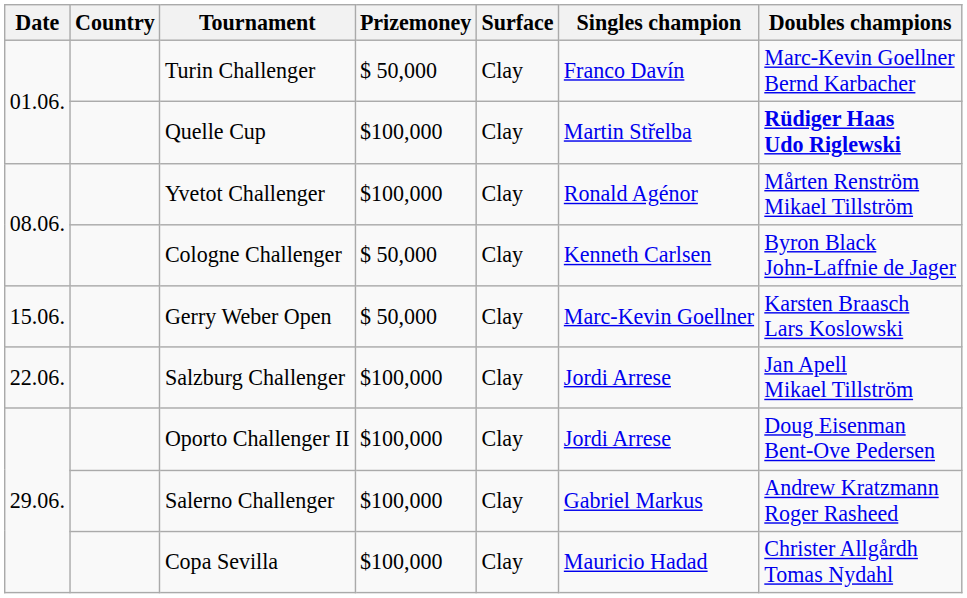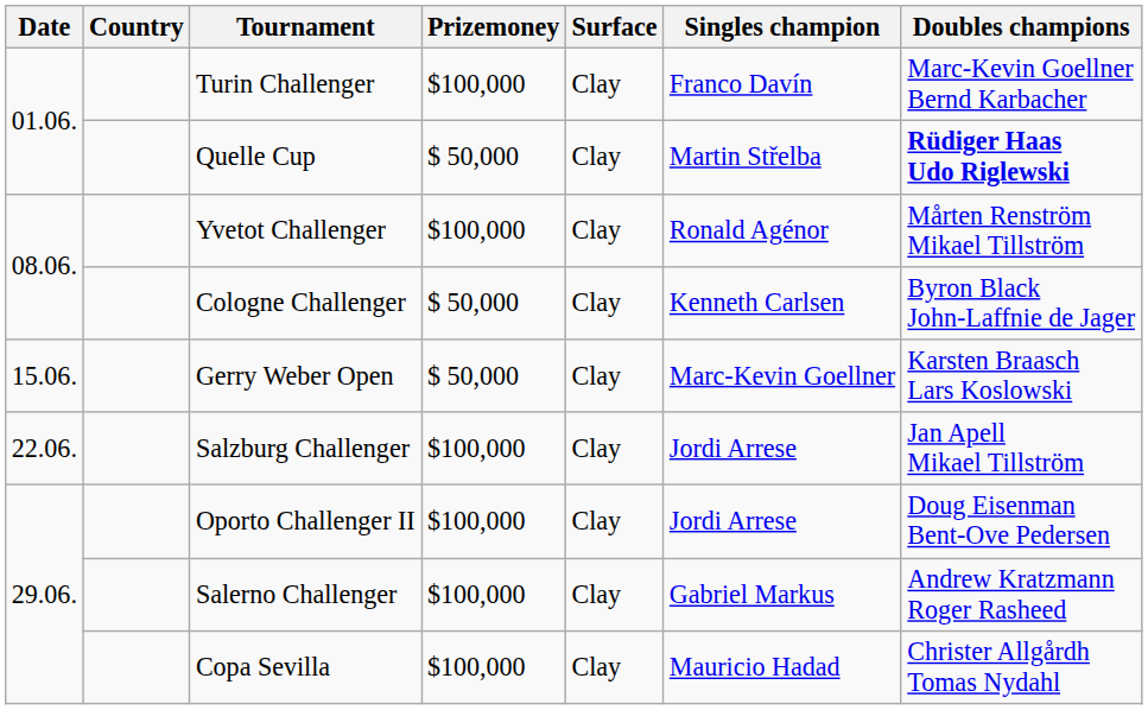Turin Challenger | Prizemoney: $ 50,000 -> $100,000
Quelle Cup | Prizemoney: $100,000 -> $ 50,000
